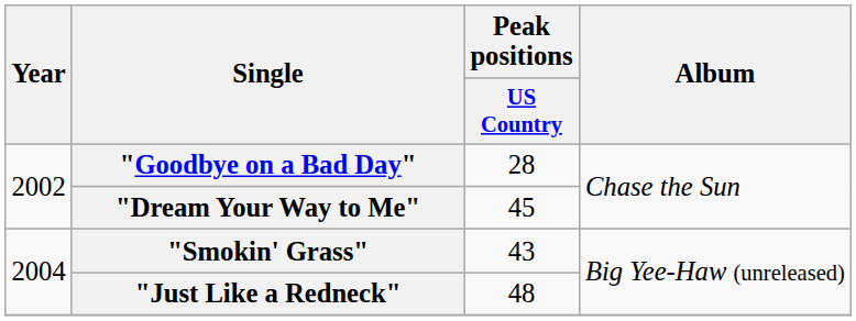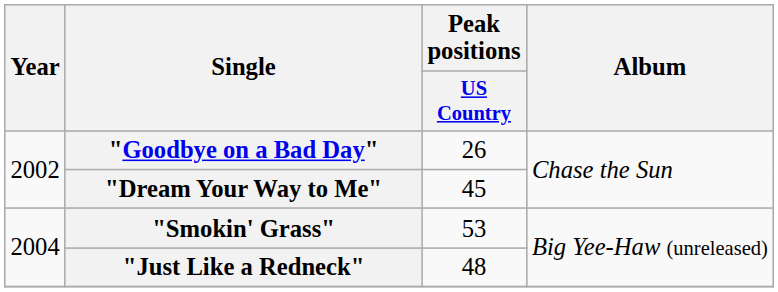"Goodbye on a Bad Day" | Peak positions / US Country: 28 -> 26
"Smokin' Grass" | Peak positions / US Country: 43 -> 53
